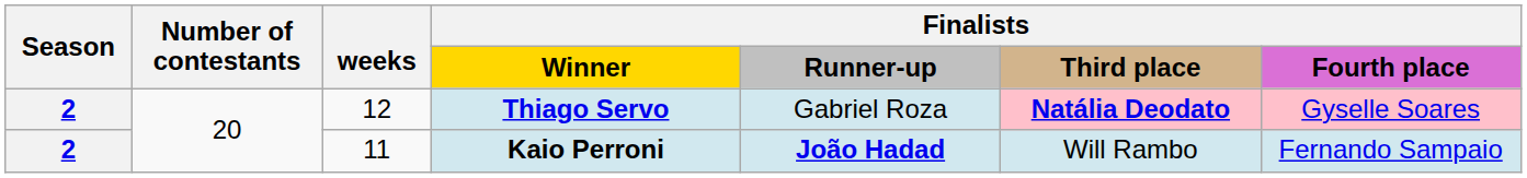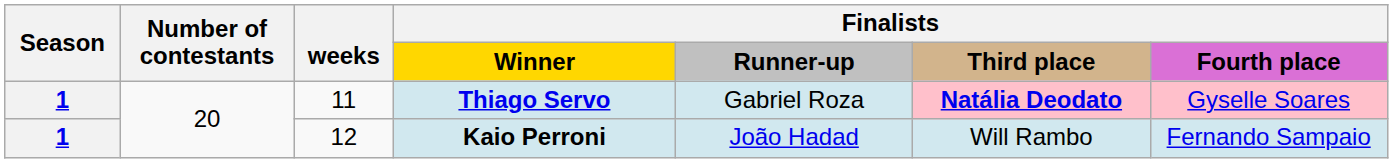Thiago Servo | Season: 2 -> 1
Thiago Servo | weeks: 12 -> 11
Kaio Perroni | Season: 2 -> 1
Kaio Perroni | weeks: 11 -> 12
Kaio Perroni | column 5: bold -> normal
